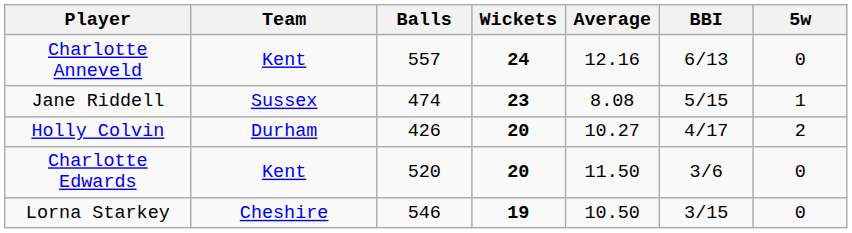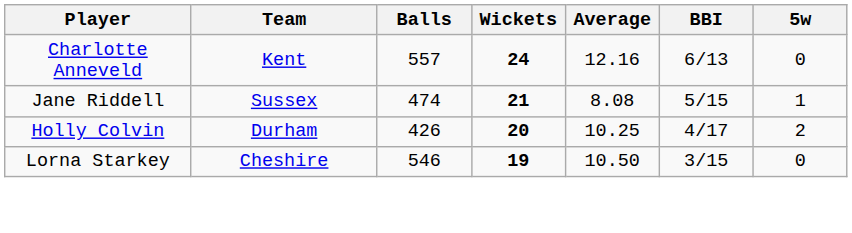Jane Riddell | Wickets: 23 -> 21
Holly Colvin | Average: 10.27 -> 10.25
- row: Charlotte Edwards | Kent | 520 | 20 | 11.50 | 3/6 | 0
